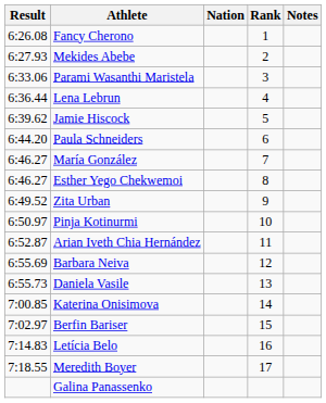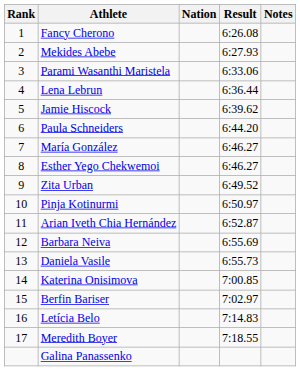columns swapped: Rank <-> Result
